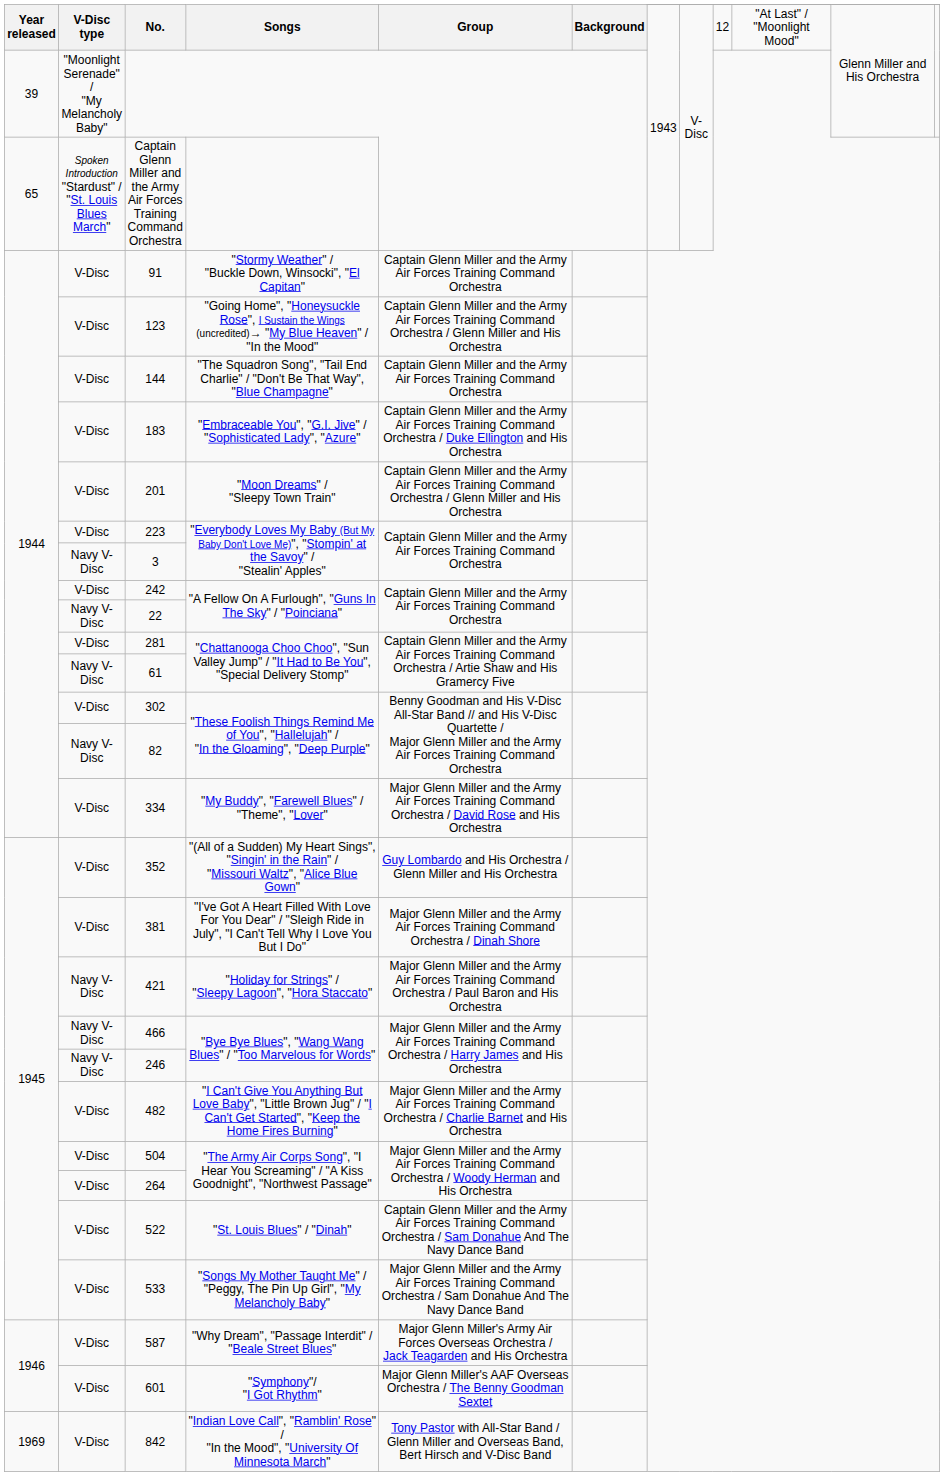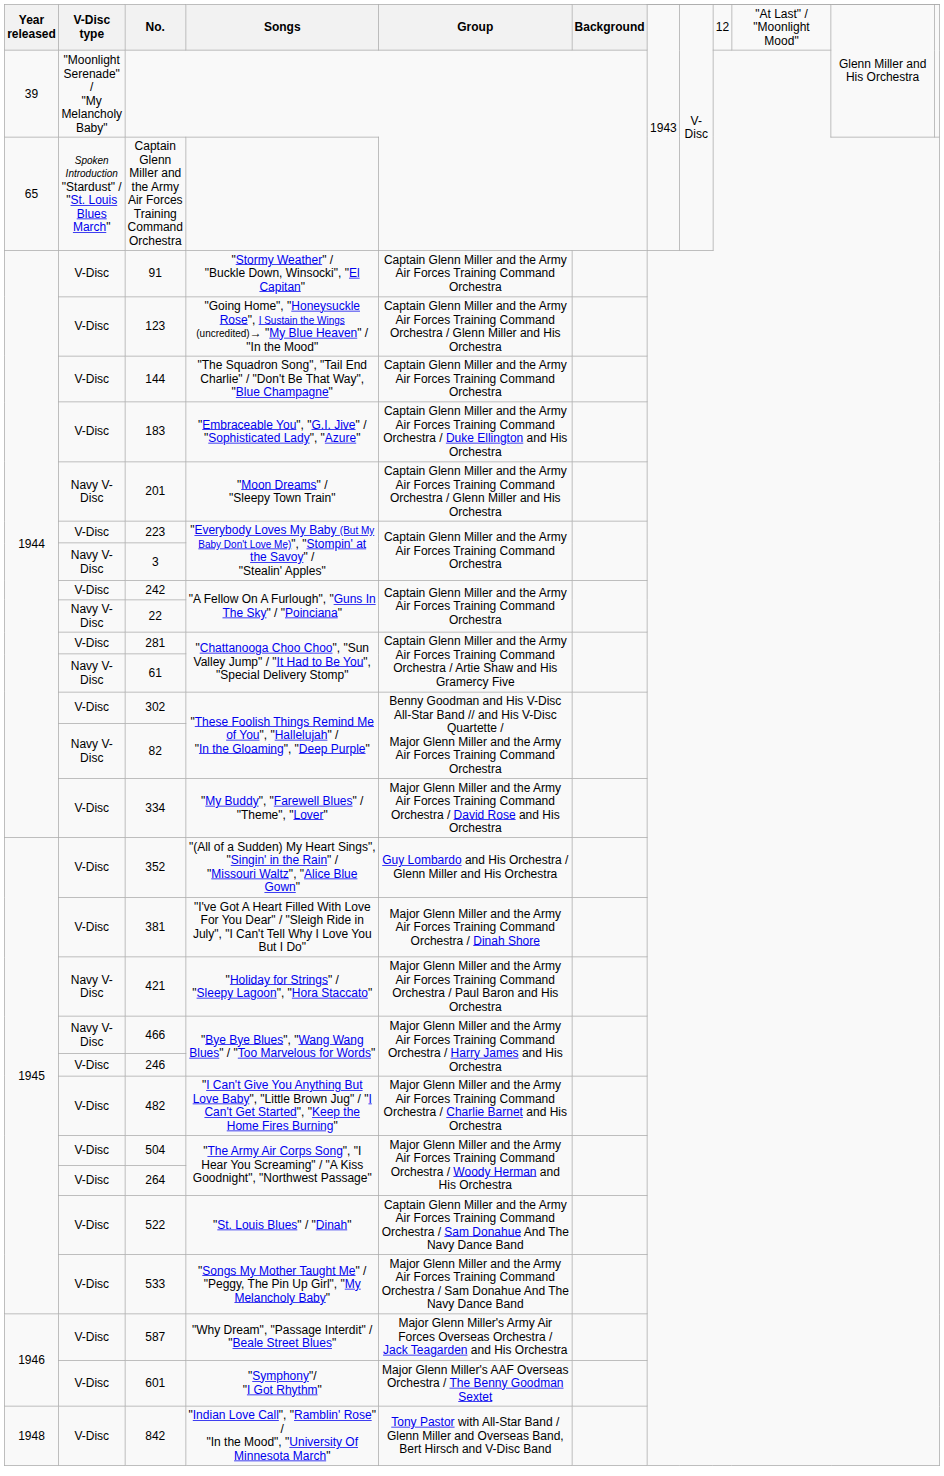201 | V-Disc type: V-Disc -> Navy V-Disc
246 | V-Disc type: Navy V-Disc -> V-Disc
842 | Year released: 1969 -> 1948
